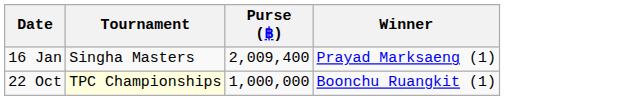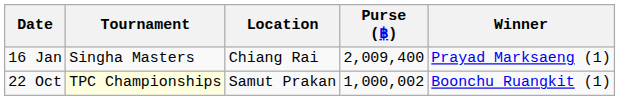+ column: Location | Chiang Rai | Samut Prakan
22 Oct | Purse (฿): 1,000,000 -> 1,000,002
